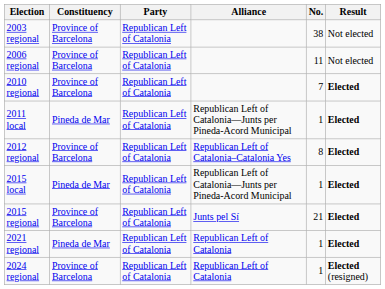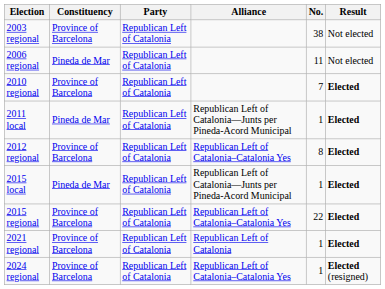2006 regional | Constituency: Province of Barcelona -> Pineda de Mar
2015 regional | Alliance: Junts pel Sí -> Republican Left of Catalonia–Catalonia Yes
2015 regional | No.: 21 -> 22
2021 regional | Constituency: Pineda de Mar -> Province of Barcelona
2024 regional | Alliance: Republican Left of Catalonia -> Republican Left of Catalonia–Catalonia Yes
